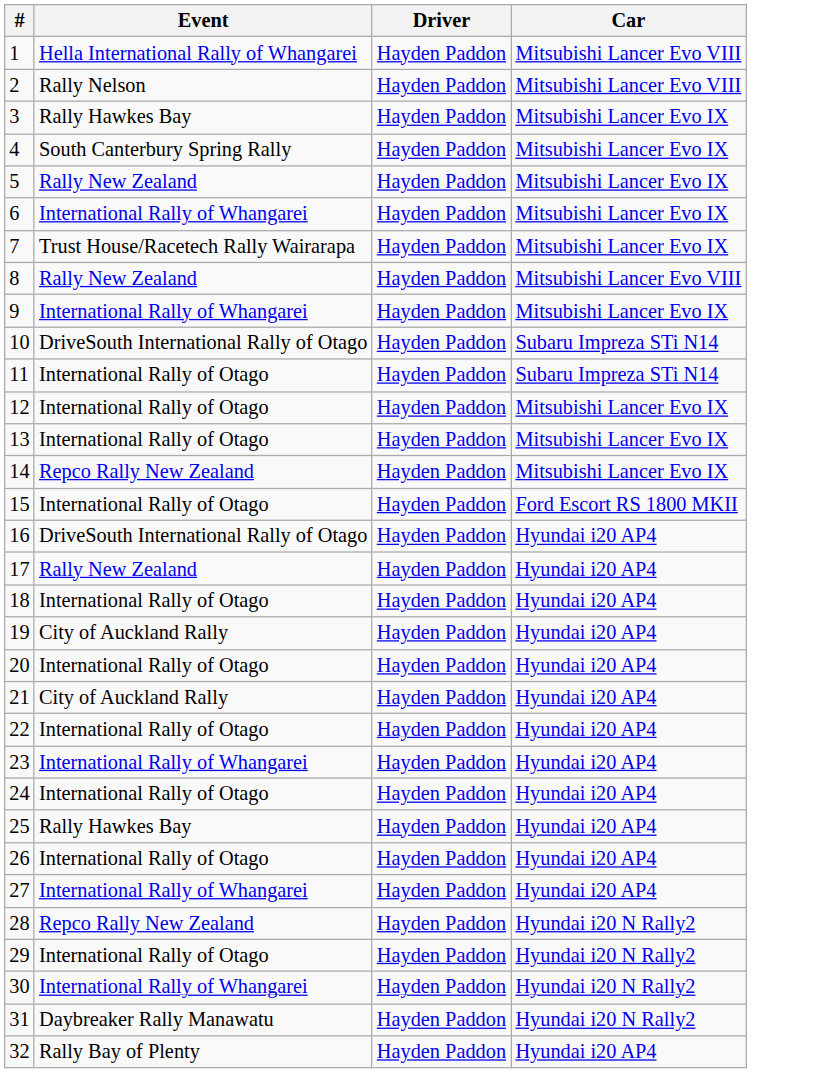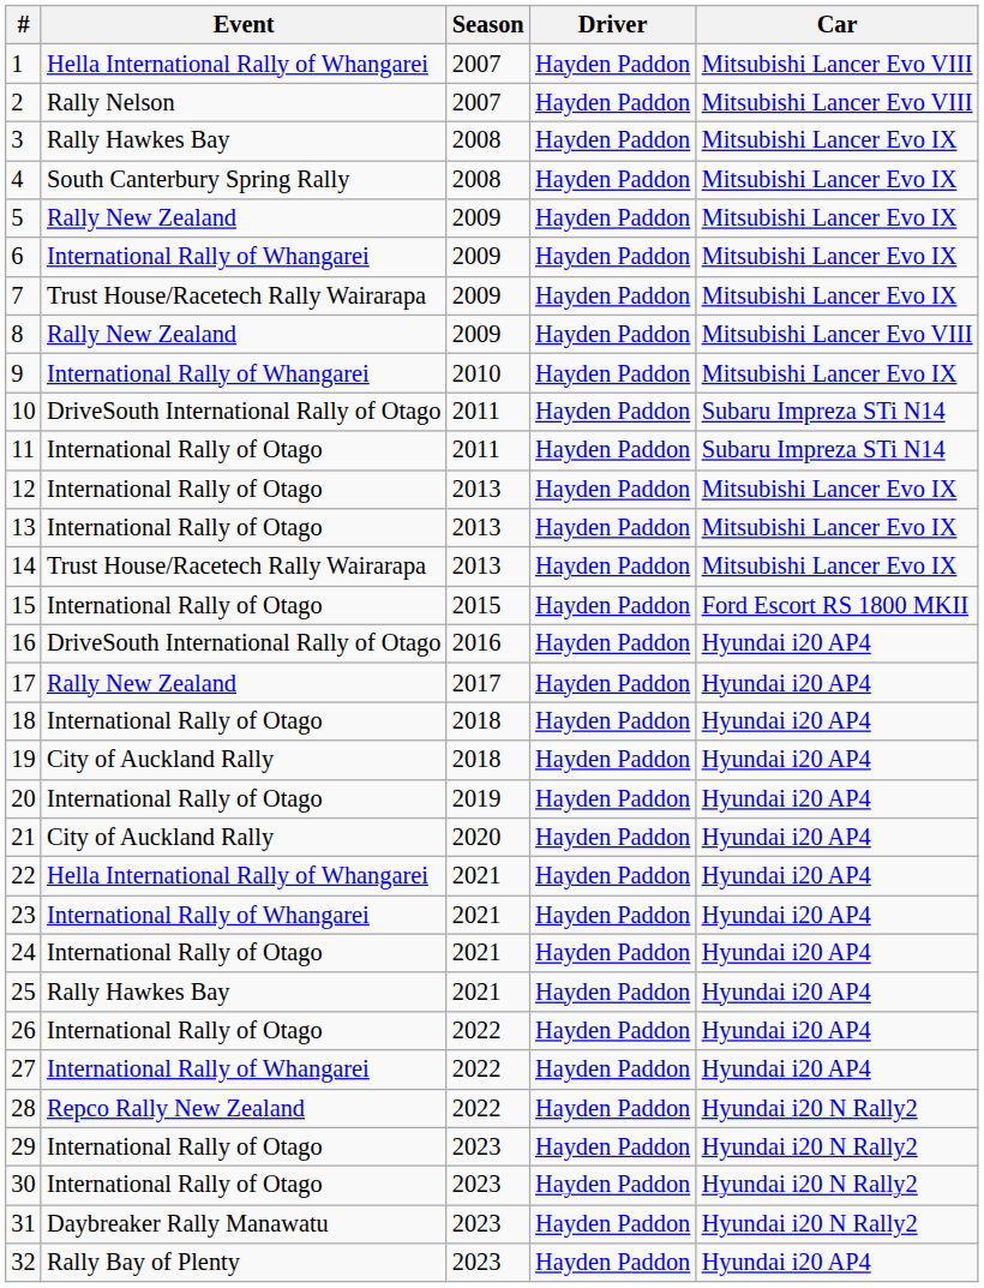+ column: Season | 2007 | 2007 | 2008 | 2008 | 2009 | 2009 | 2009 | 2009 | 2010 | 2011 | 2011 | 2013 | 2013 | 2013 | 2015 | 2016 | 2017 | 2018 | 2018 | 2019 | 2020 | 2021 | 2021 | 2021 | 2021 | 2022 | 2022 | 2022 | 2023 | 2023 | 2023 | 2023
14 | Event: Repco Rally New Zealand -> Trust House/Racetech Rally Wairarapa
22 | Event: International Rally of Otago -> Hella International Rally of Whangarei
30 | Event: International Rally of Whangarei -> International Rally of Otago
